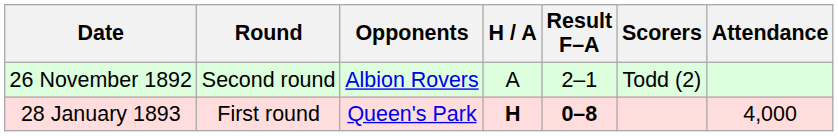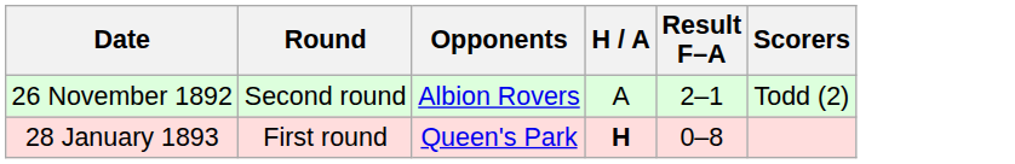- column: Attendance | 4,000
28 January 1893 | Result F–A: bold -> normal
